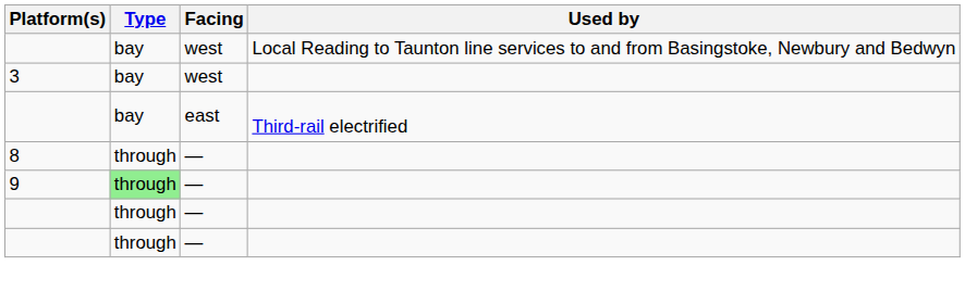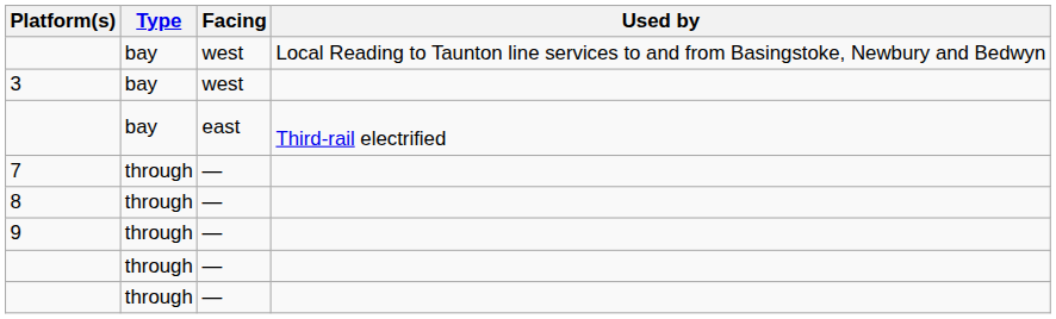+ row: 7 | through | —
9 | Type: lightgreen background -> no background
